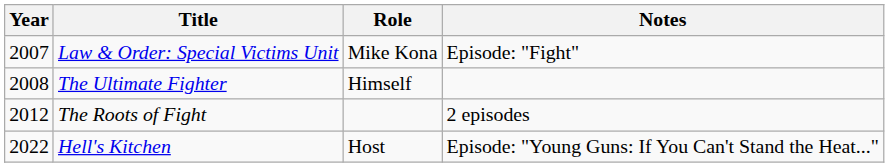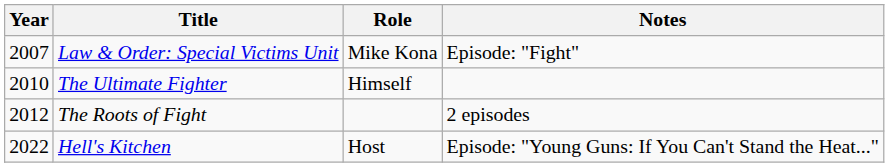The Ultimate Fighter | Year: 2008 -> 2010
